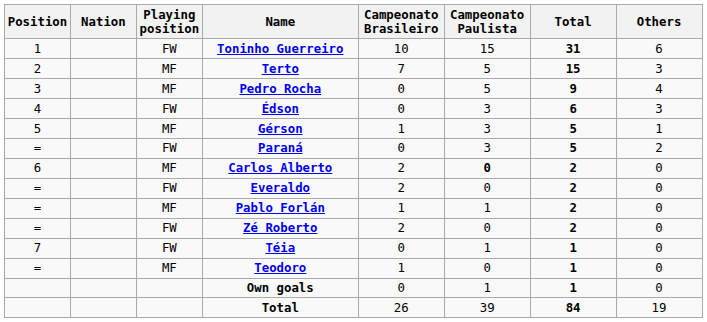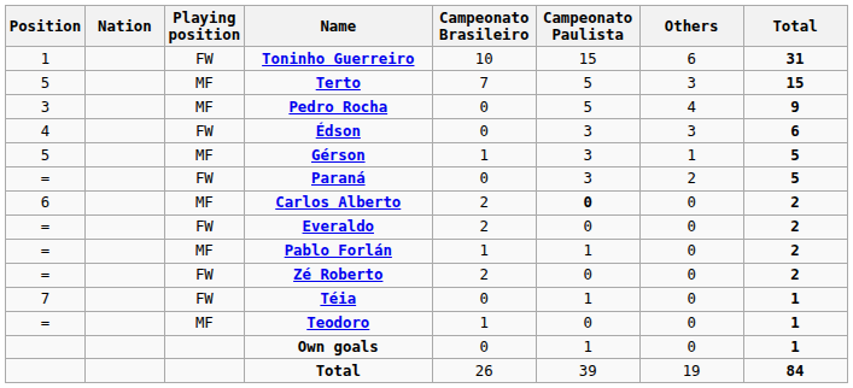columns swapped: Others <-> Total
Terto | Position: 2 -> 5
